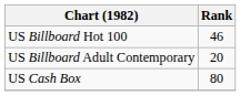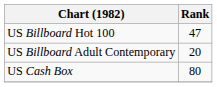US Billboard Hot 100 | Rank: 46 -> 47
